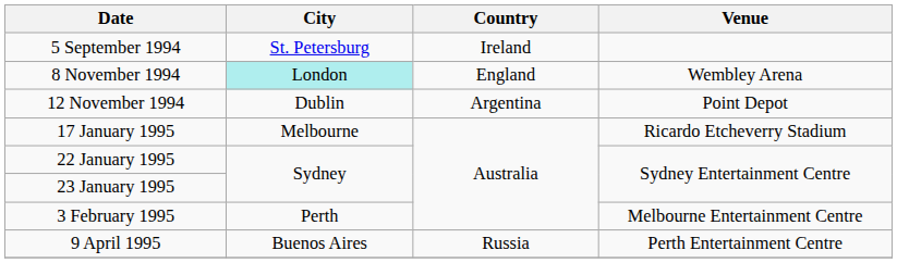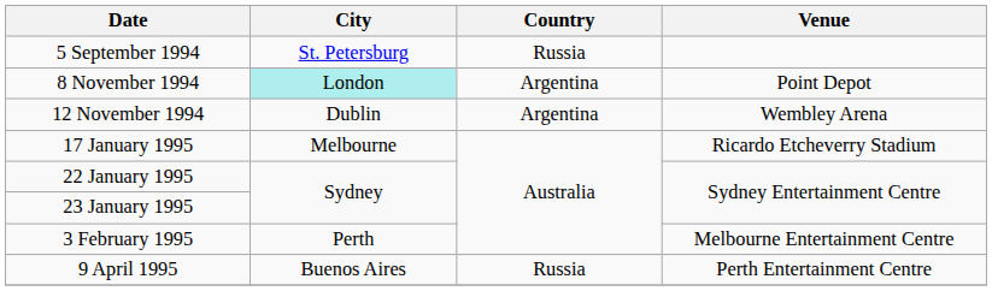5 September 1994 | Country: Ireland -> Russia
8 November 1994 | Country: England -> Argentina
8 November 1994 | Venue: Wembley Arena -> Point Depot
12 November 1994 | Venue: Point Depot -> Wembley Arena
